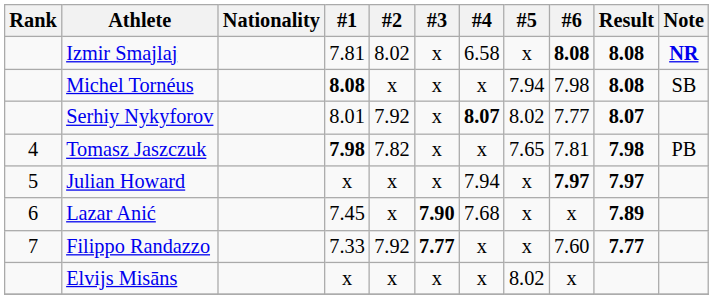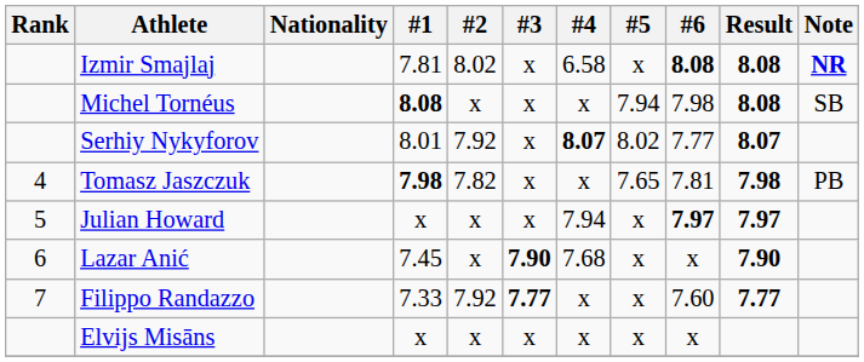Lazar Anić | Result: 7.89 -> 7.90
Elvijs Misāns | #5: 8.02 -> x
